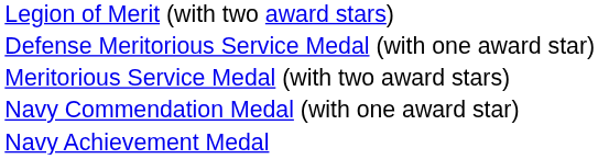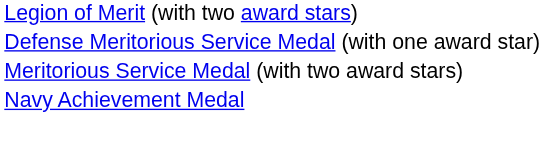- row: Navy Commendation Medal (with one award star)
